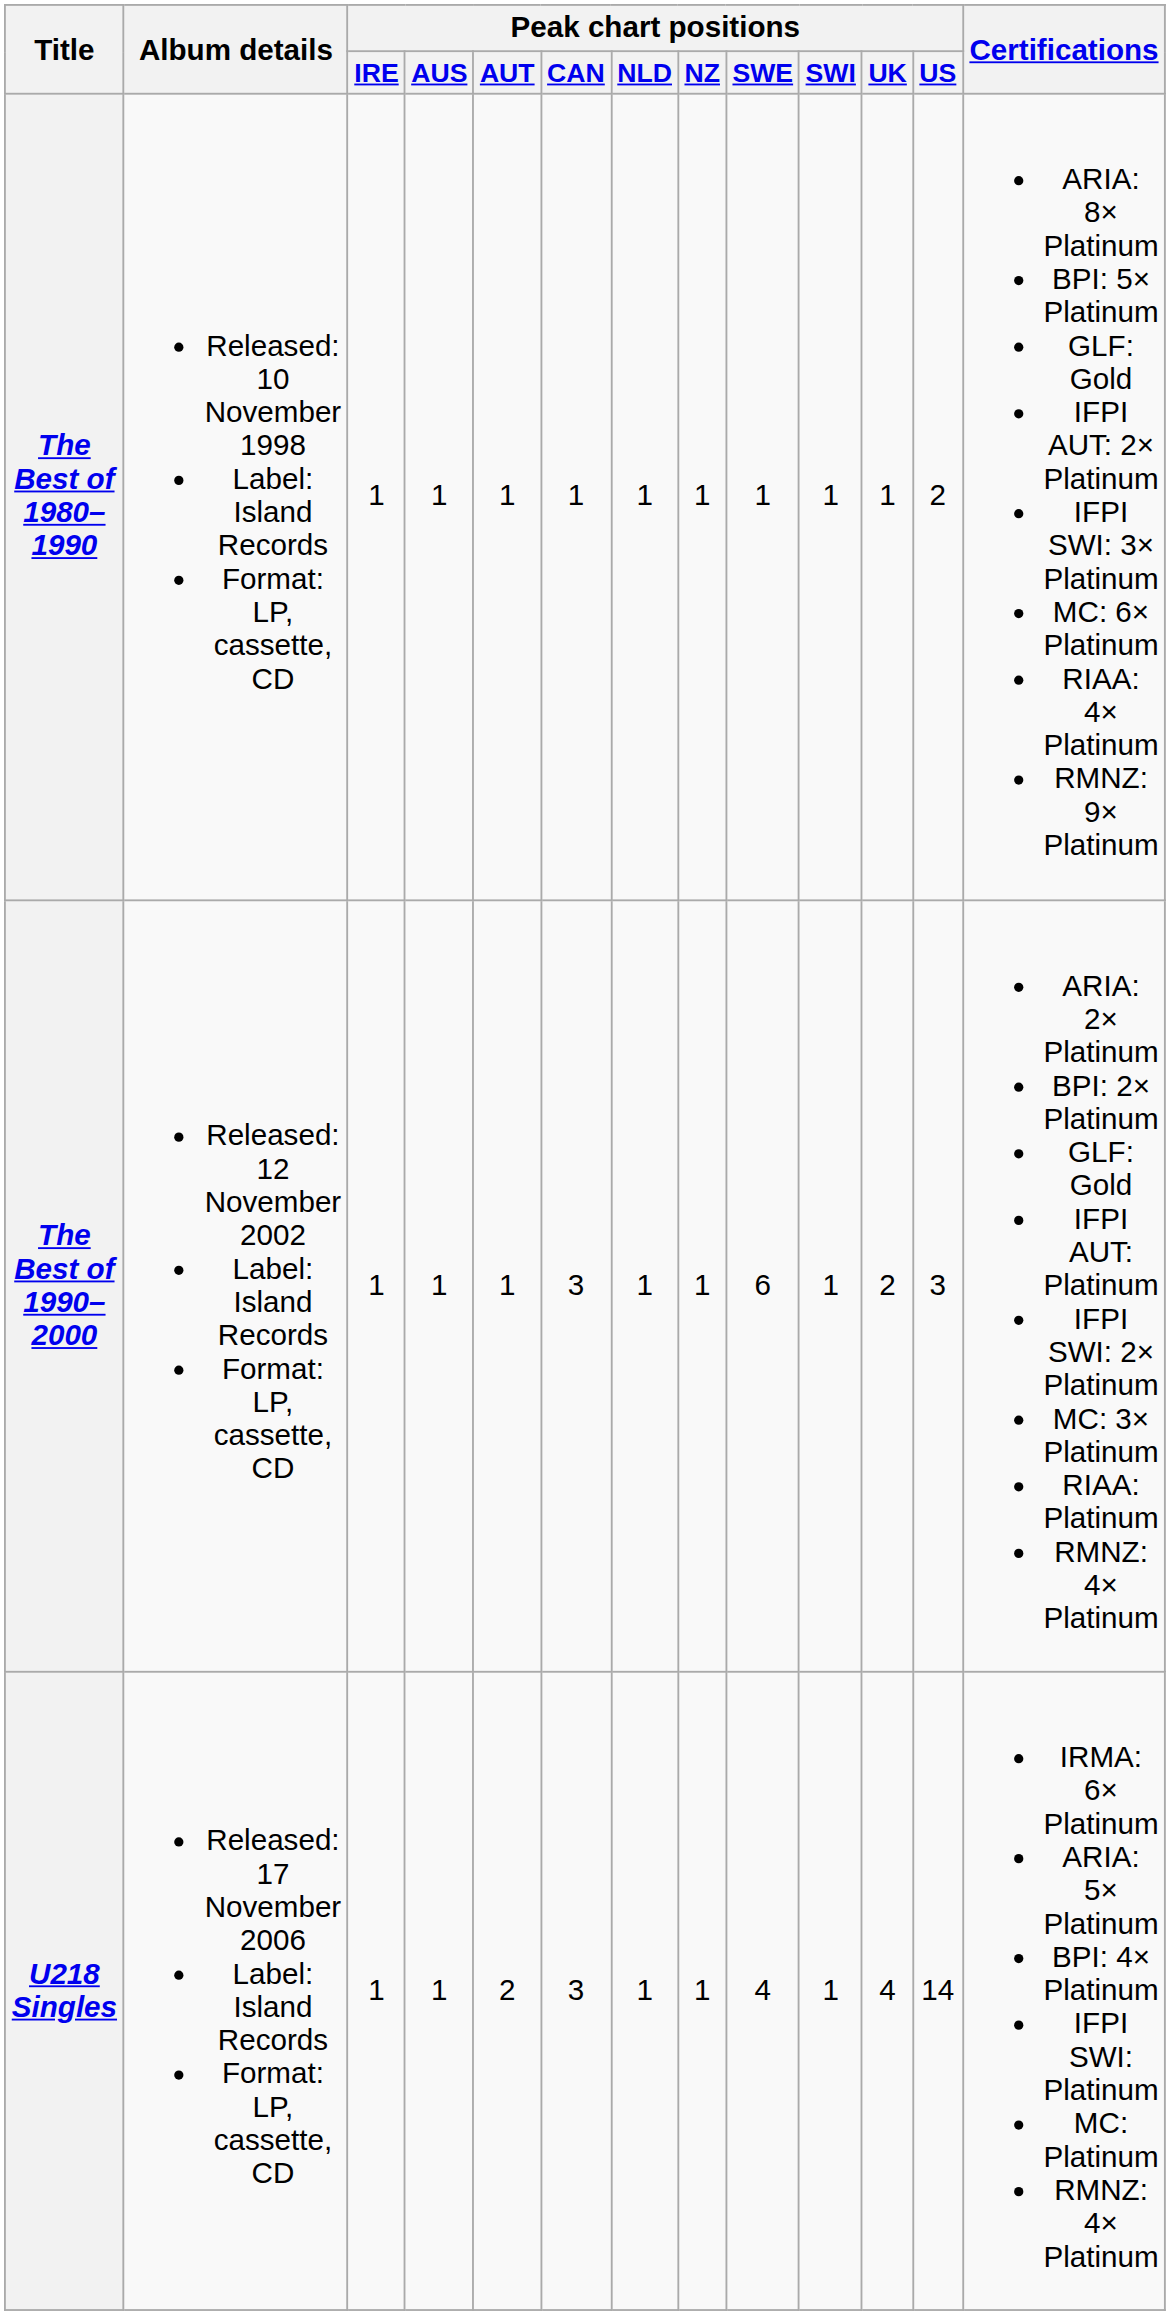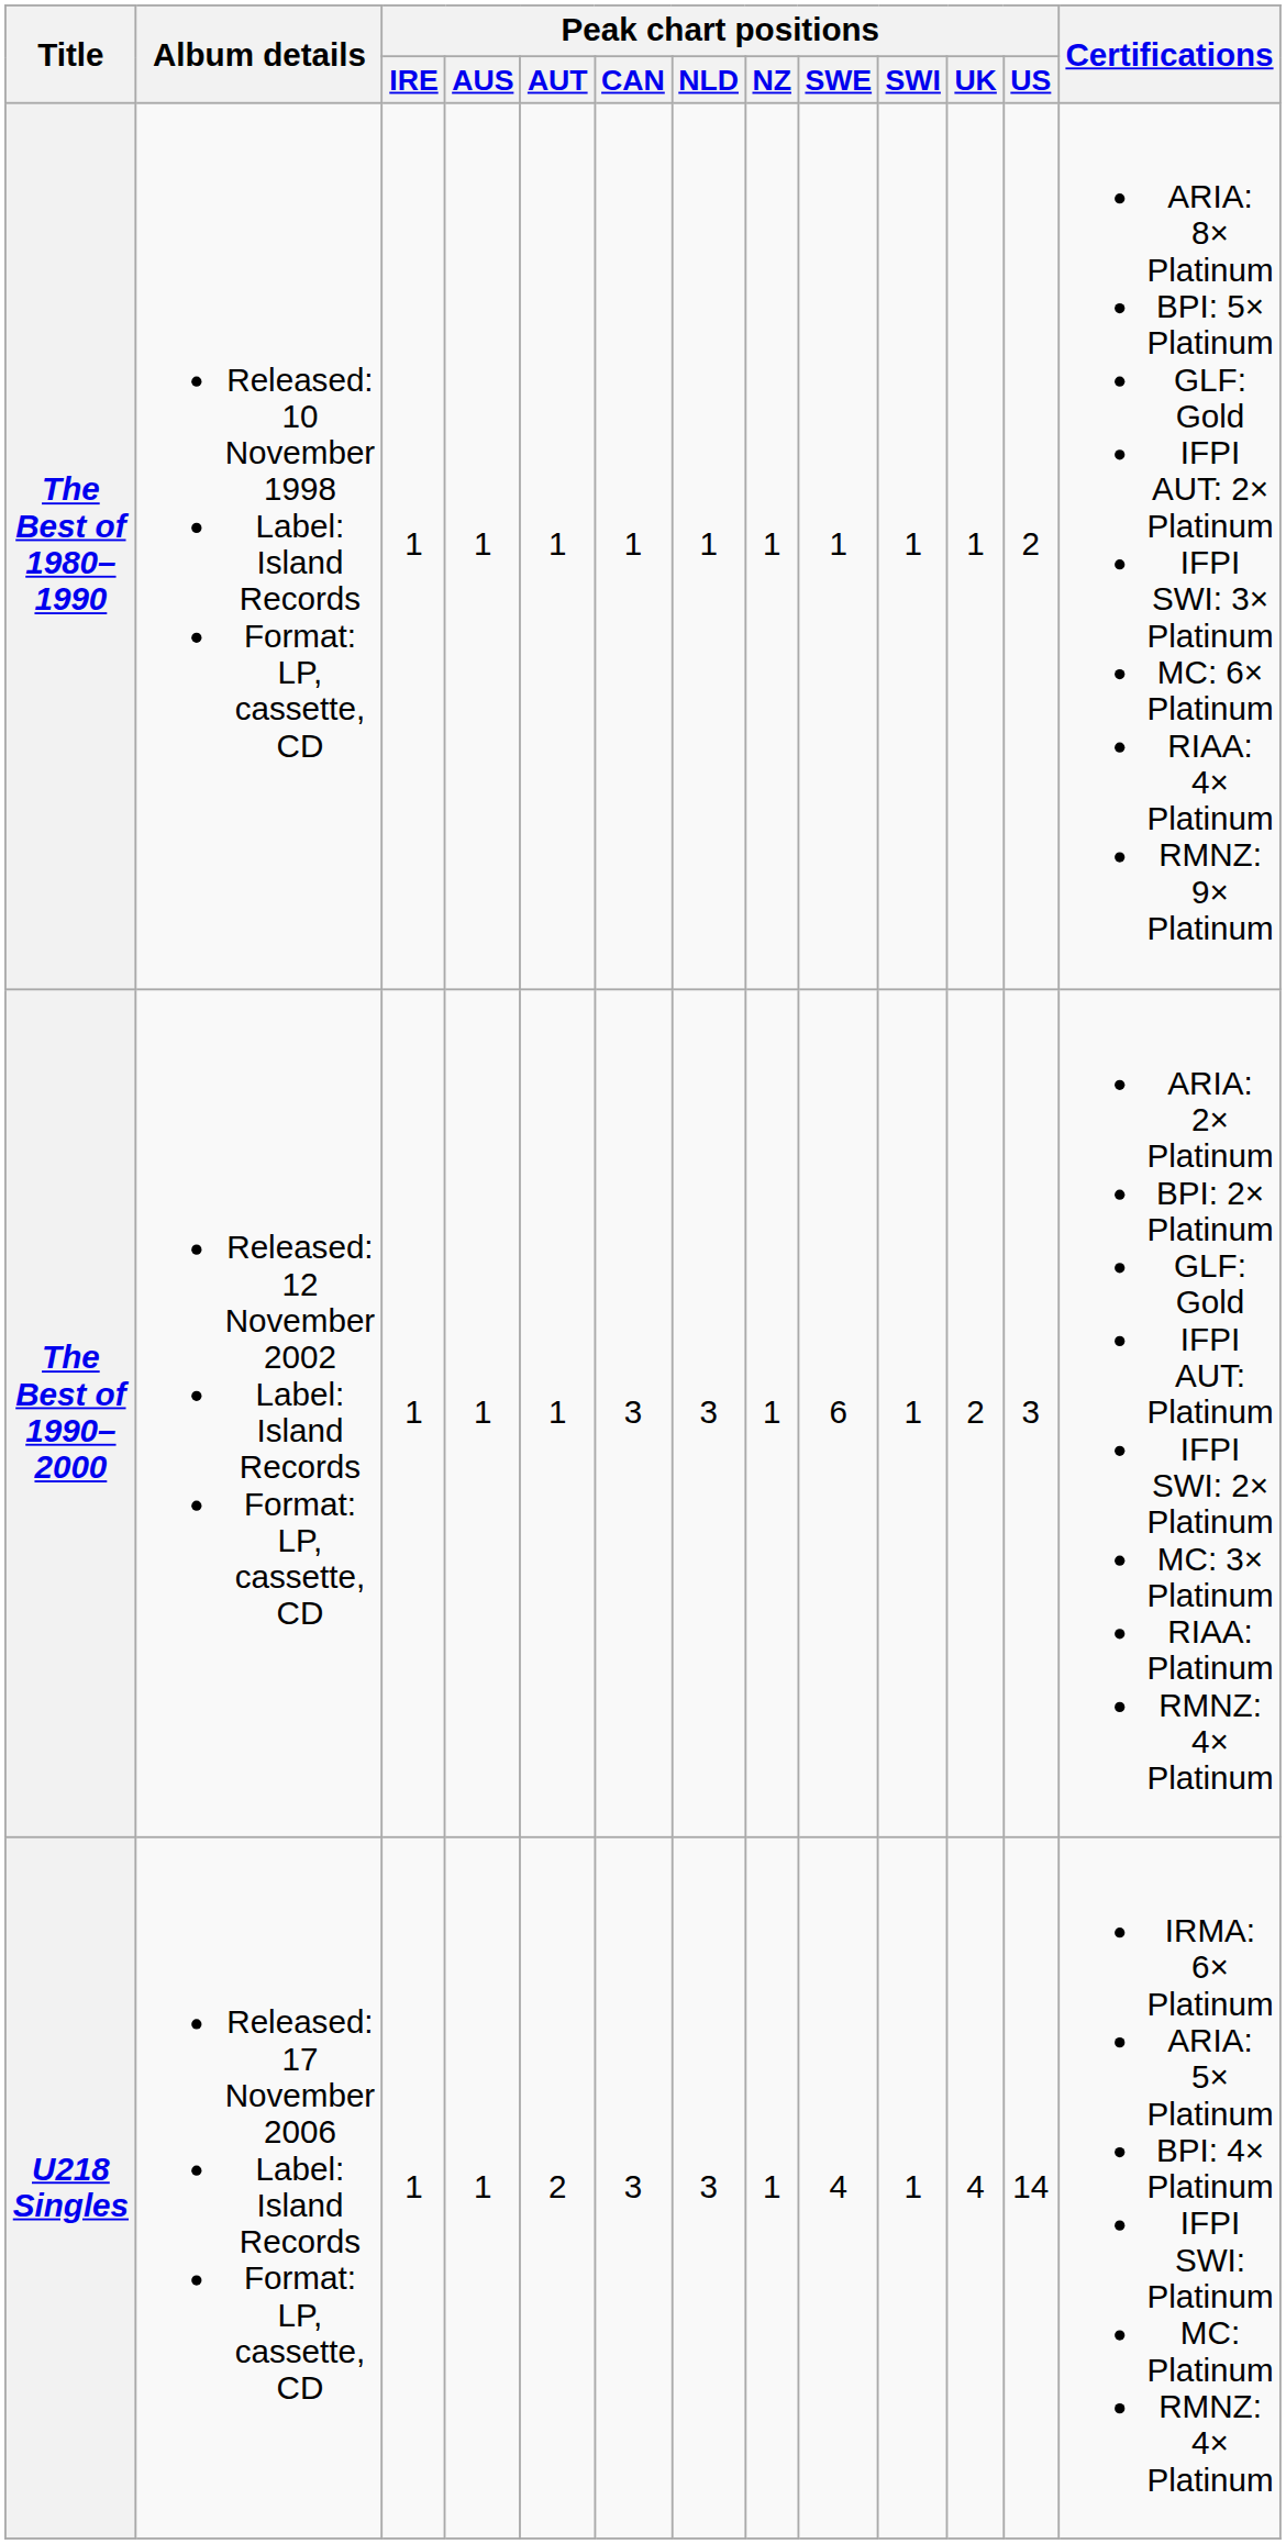The Best of 1990–2000 | Peak chart positions / NLD: 1 -> 3
U218 Singles | Peak chart positions / NLD: 1 -> 3
